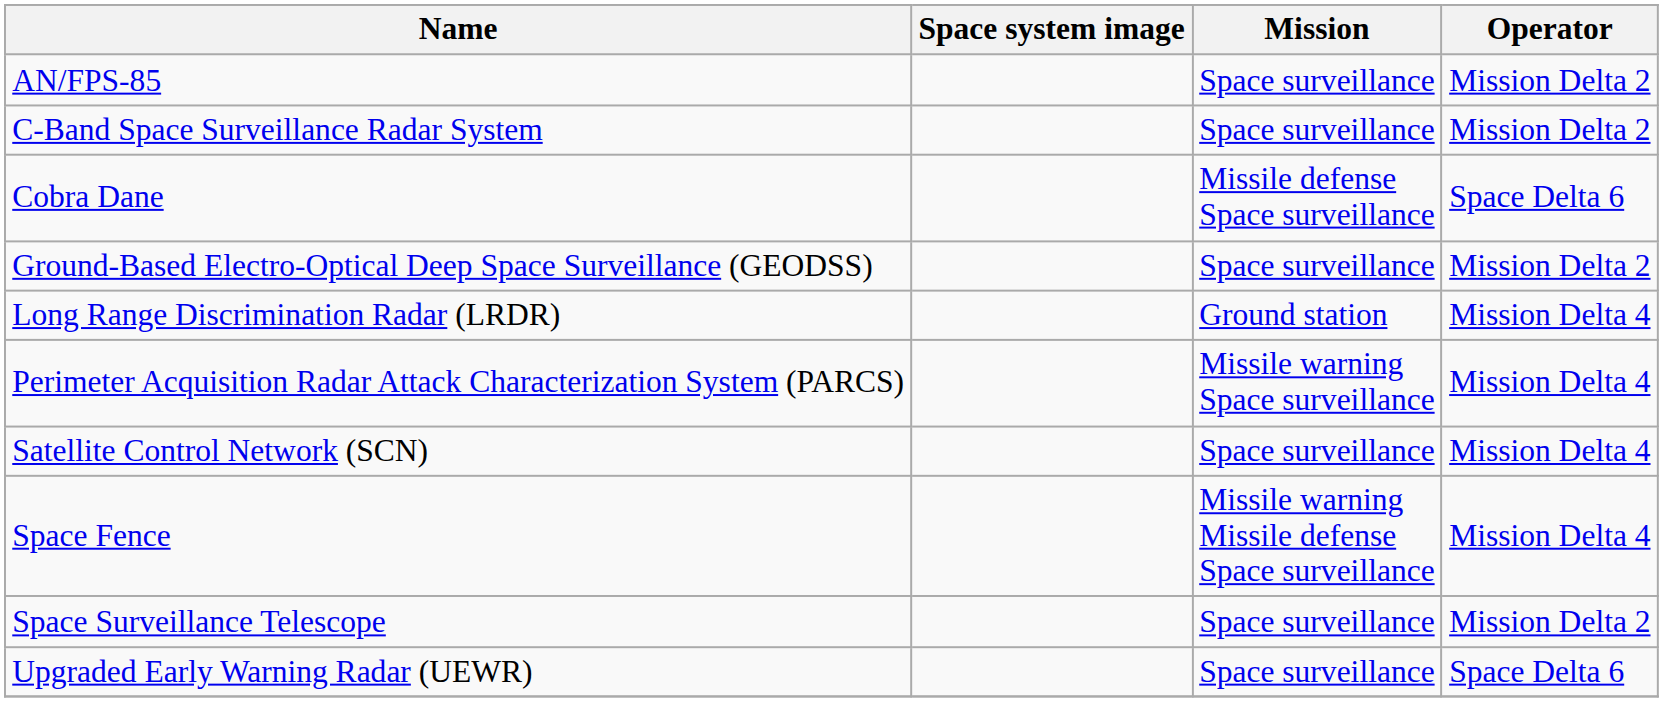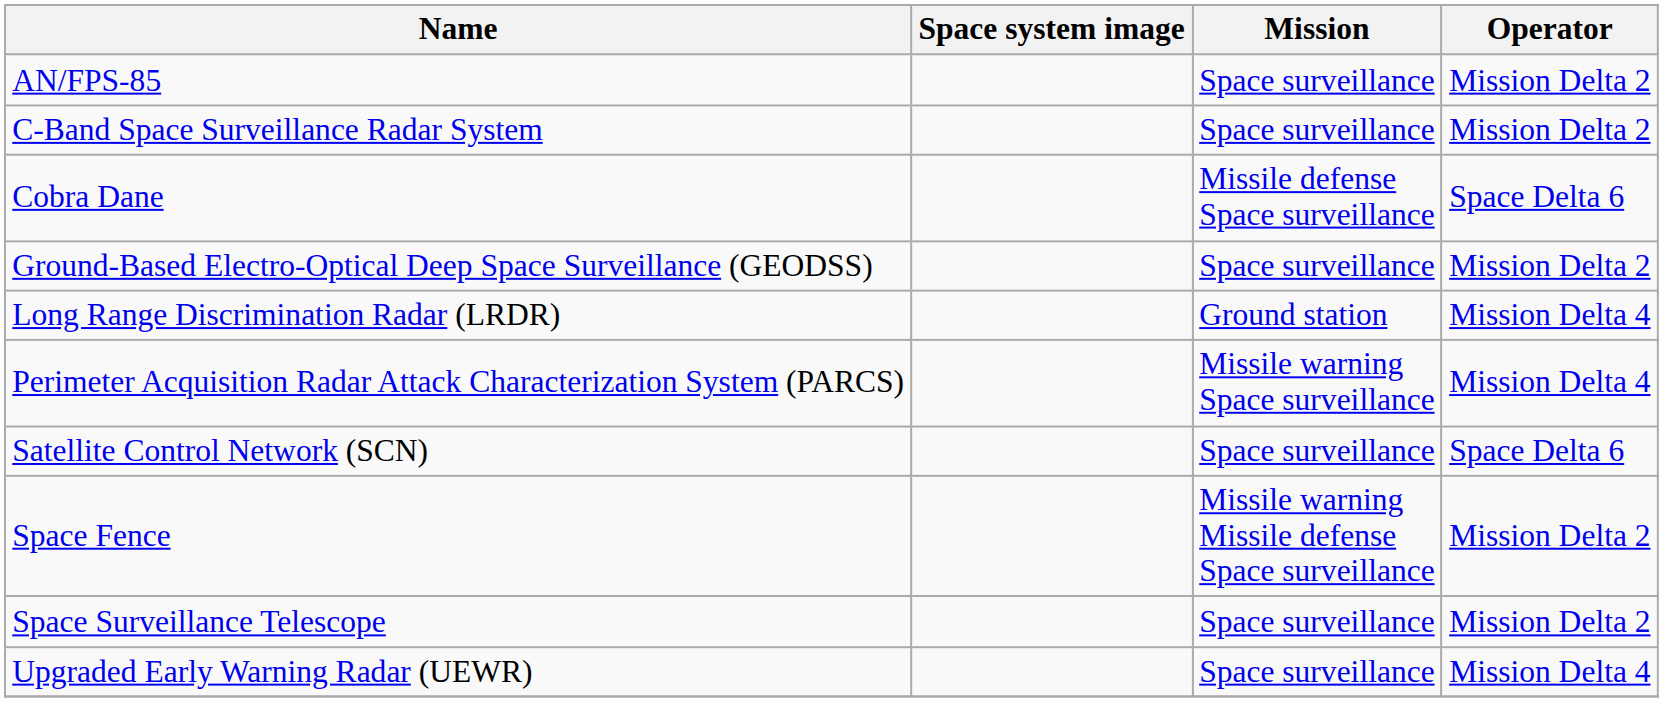Satellite Control Network (SCN) | Operator: Mission Delta 4 -> Space Delta 6
Space Fence | Operator: Mission Delta 4 -> Mission Delta 2
Upgraded Early Warning Radar (UEWR) | Operator: Space Delta 6 -> Mission Delta 4
